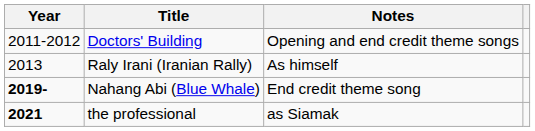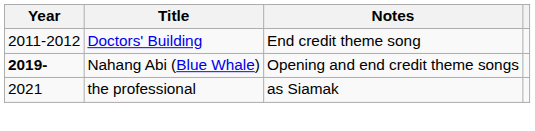Doctors' Building | Notes: Opening and end credit theme songs -> End credit theme song
- row: 2013 | Raly Irani (Iranian Rally) | As himself
Nahang Abi (Blue Whale) | Notes: End credit theme song -> Opening and end credit theme songs
the professional | Year: bold -> normal
